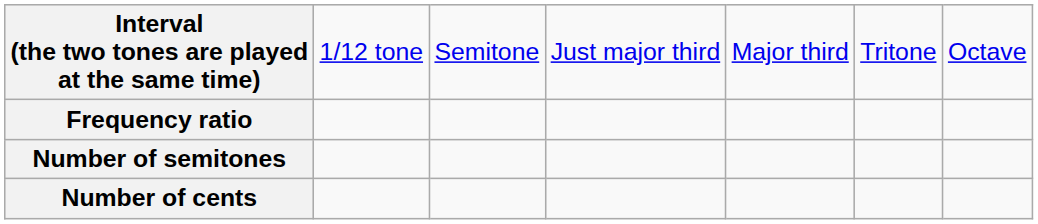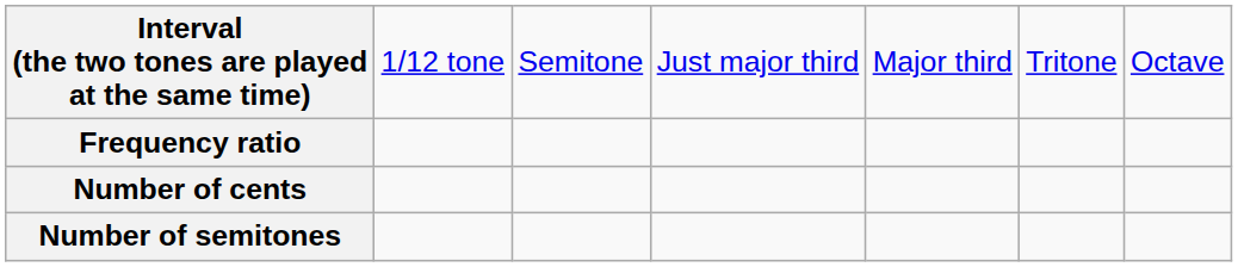rows swapped: Number of semitones <-> Number of cents
